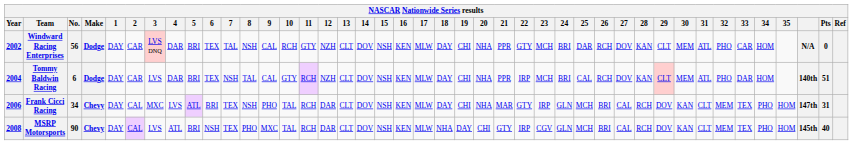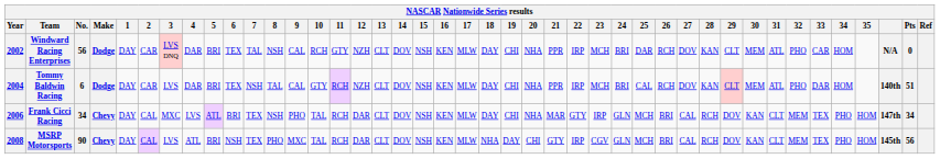Windward Racing Enterprises | 22: GTY -> IRP
Frank Cicci Racing | Pts: 31 -> 34
MSRP Motorsports | Pts: 40 -> 56
